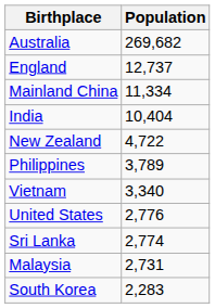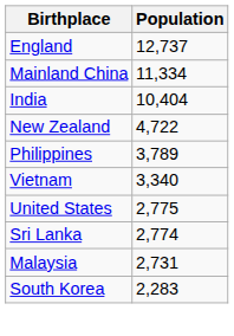- row: Australia | 269,682
United States | Population: 2,776 -> 2,775
